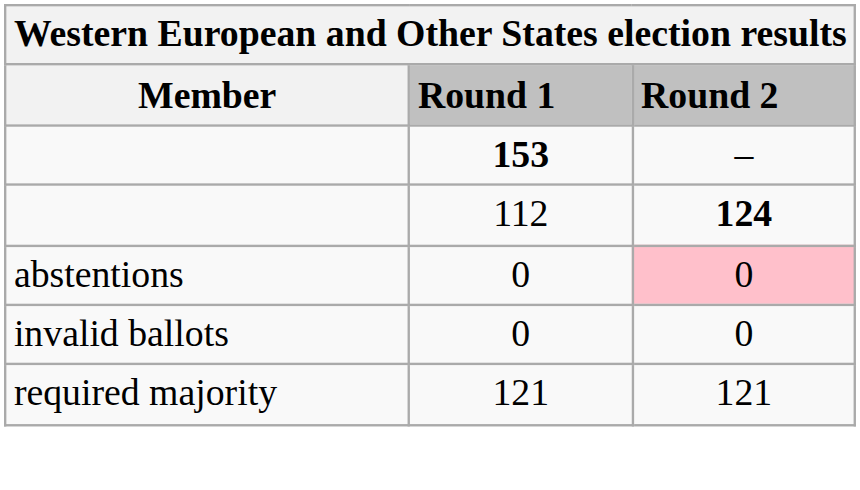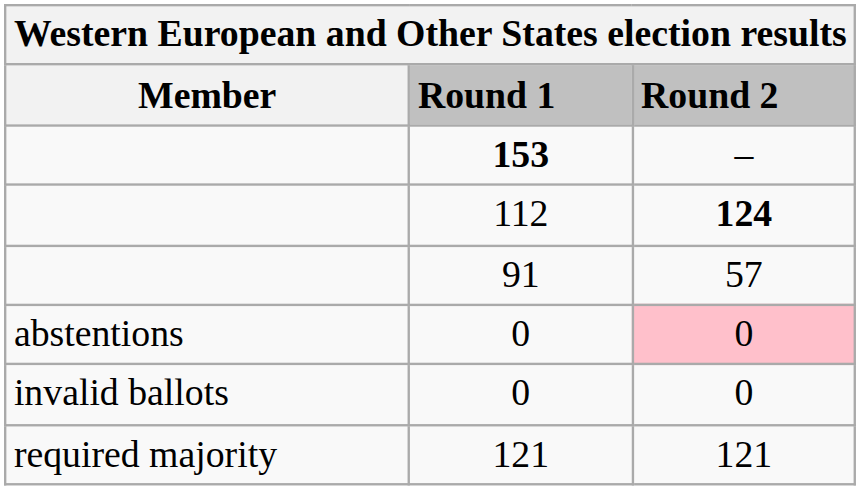+ row: 91 | 57
